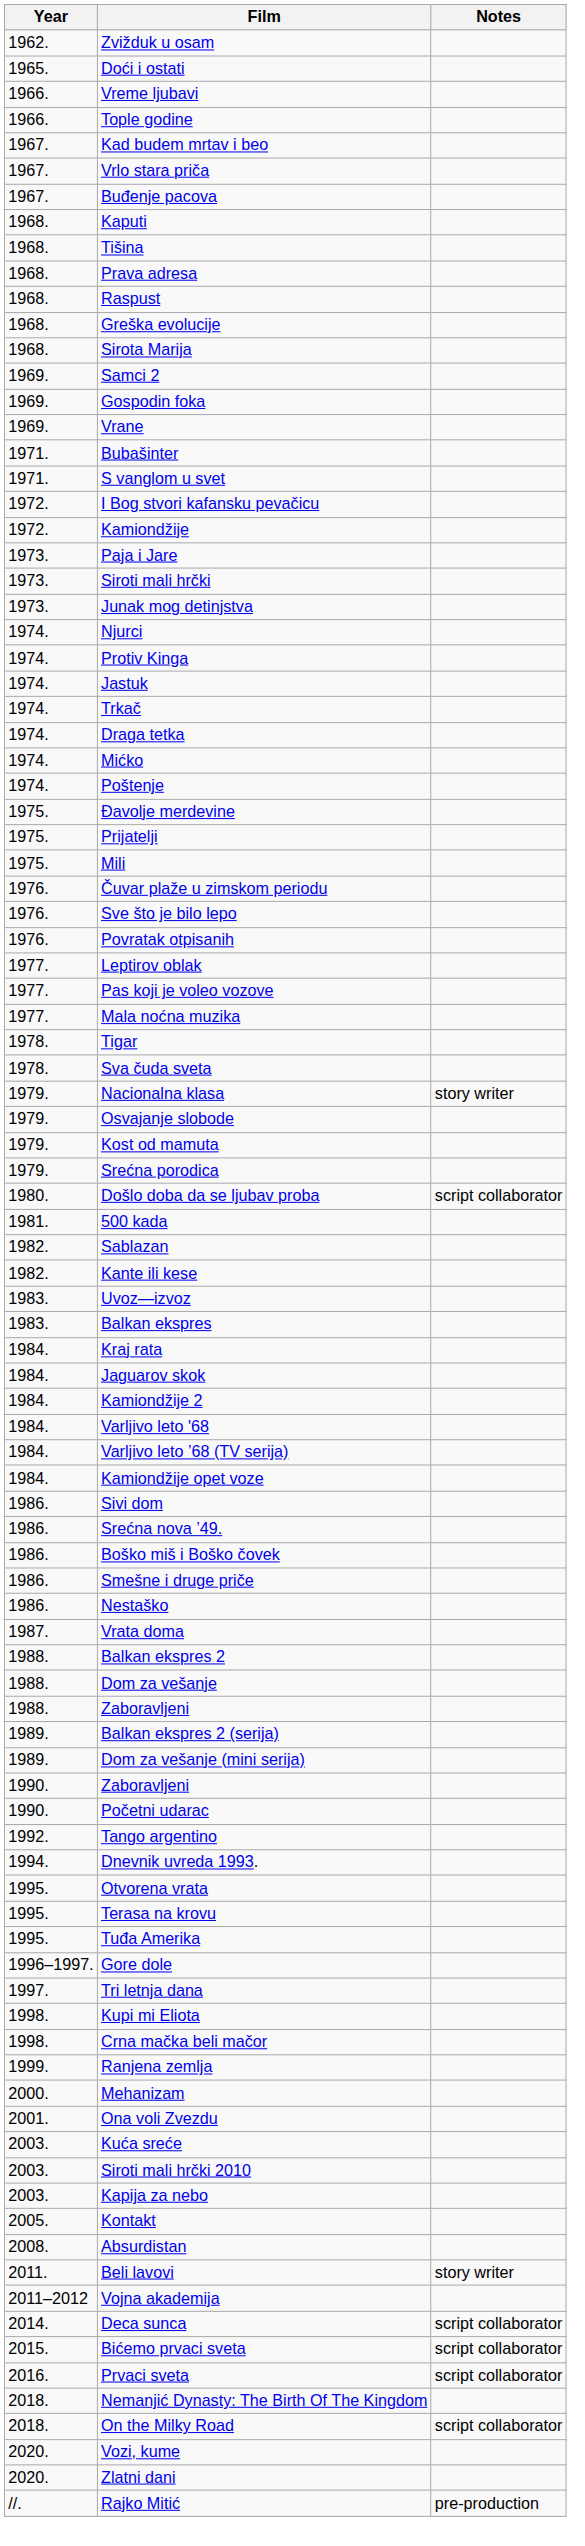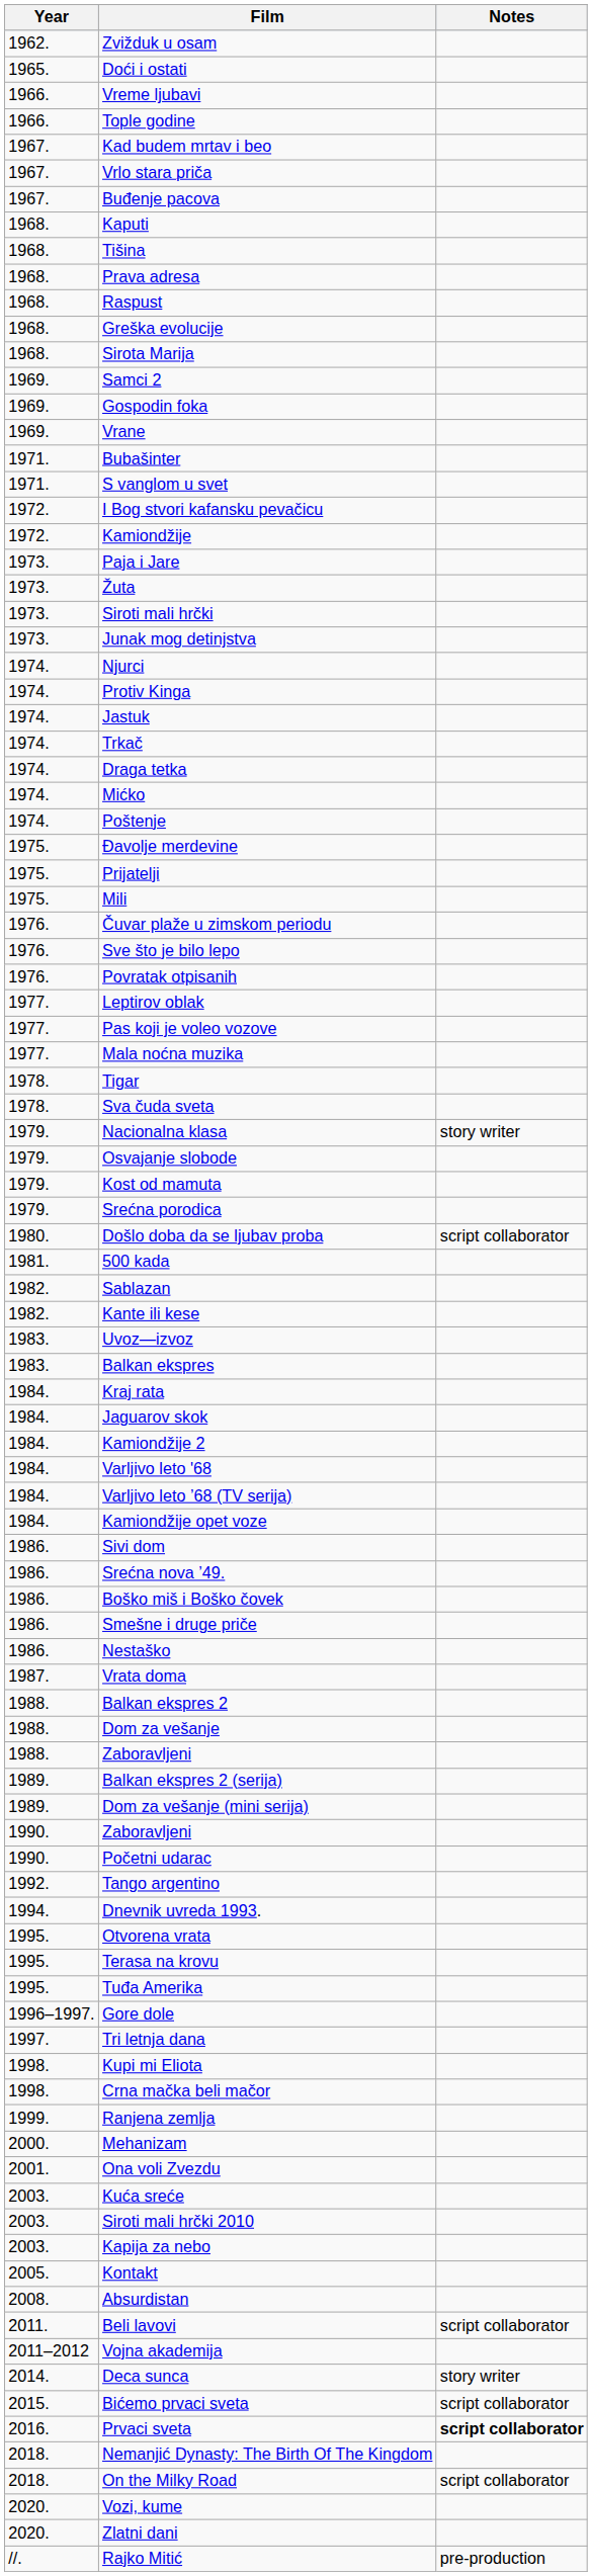+ row: 1973. | Žuta
Beli lavovi | Notes: story writer -> script collaborator
Deca sunca | Notes: script collaborator -> story writer
Prvaci sveta | Notes: normal -> bold
